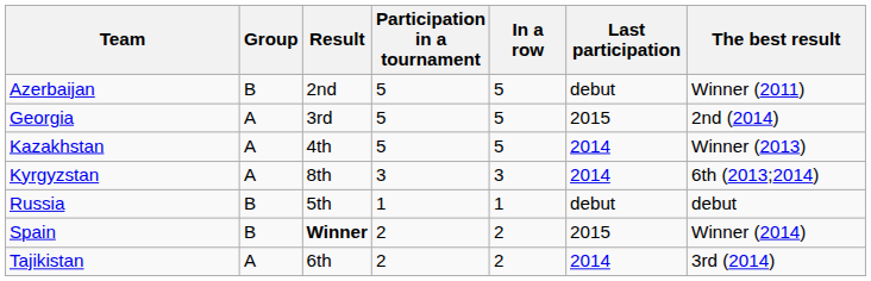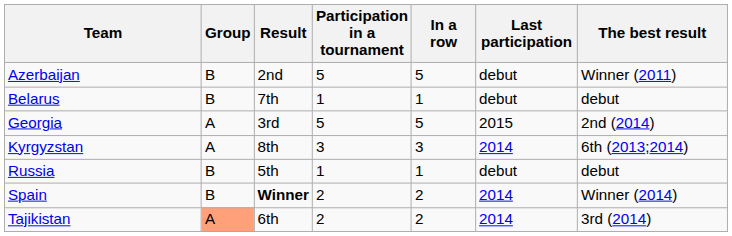+ row: Belarus | В | 7th | 1 | 1 | debut | debut
- row: Kazakhstan | А | 4th | 5 | 5 | 2014 | Winner (2013)
Spain | Last participation: 2015 -> 2014
Tajikistan | Group: no background -> lightsalmon background
